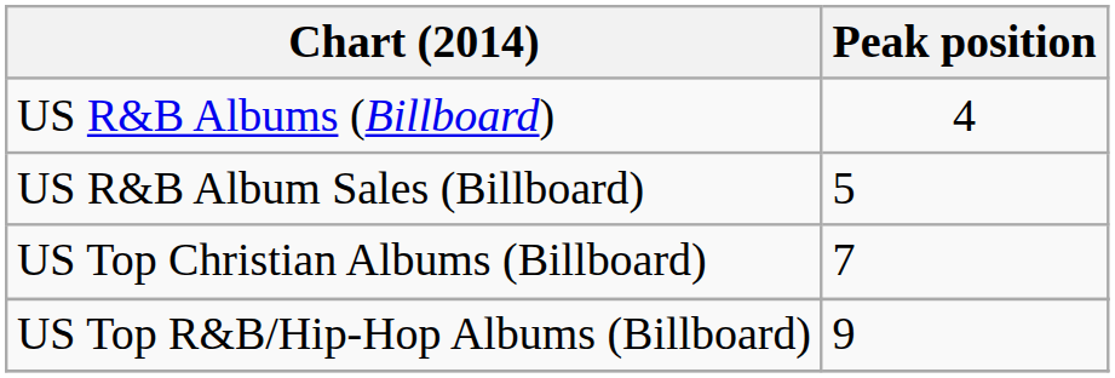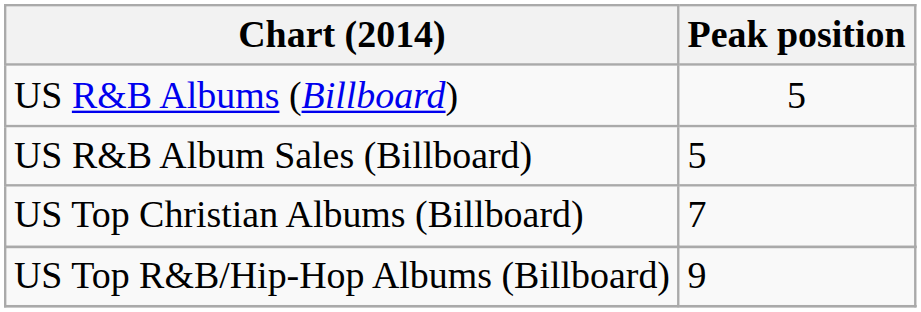US R&B Albums (Billboard) | Peak position: 4 -> 5
